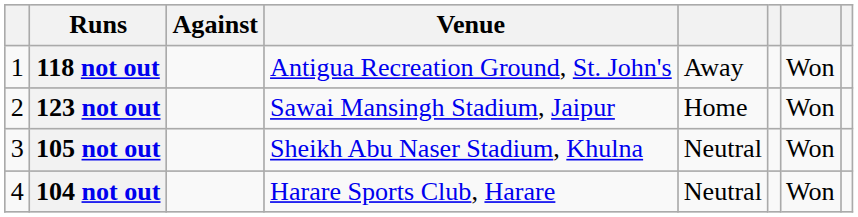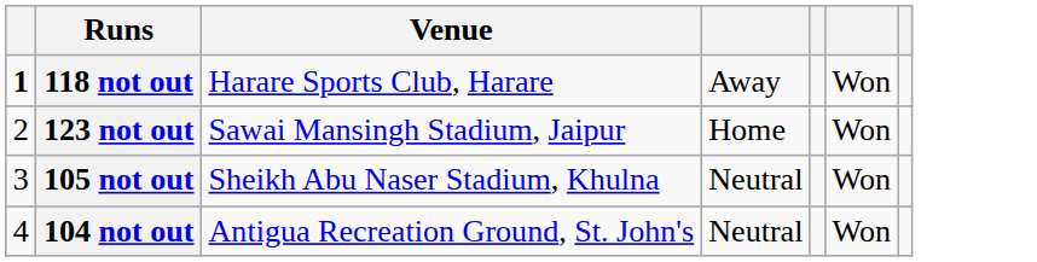- column: Against
118 not out | column 1: normal -> bold
118 not out | Venue: Antigua Recreation Ground, St. John's -> Harare Sports Club, Harare
104 not out | Venue: Harare Sports Club, Harare -> Antigua Recreation Ground, St. John's
